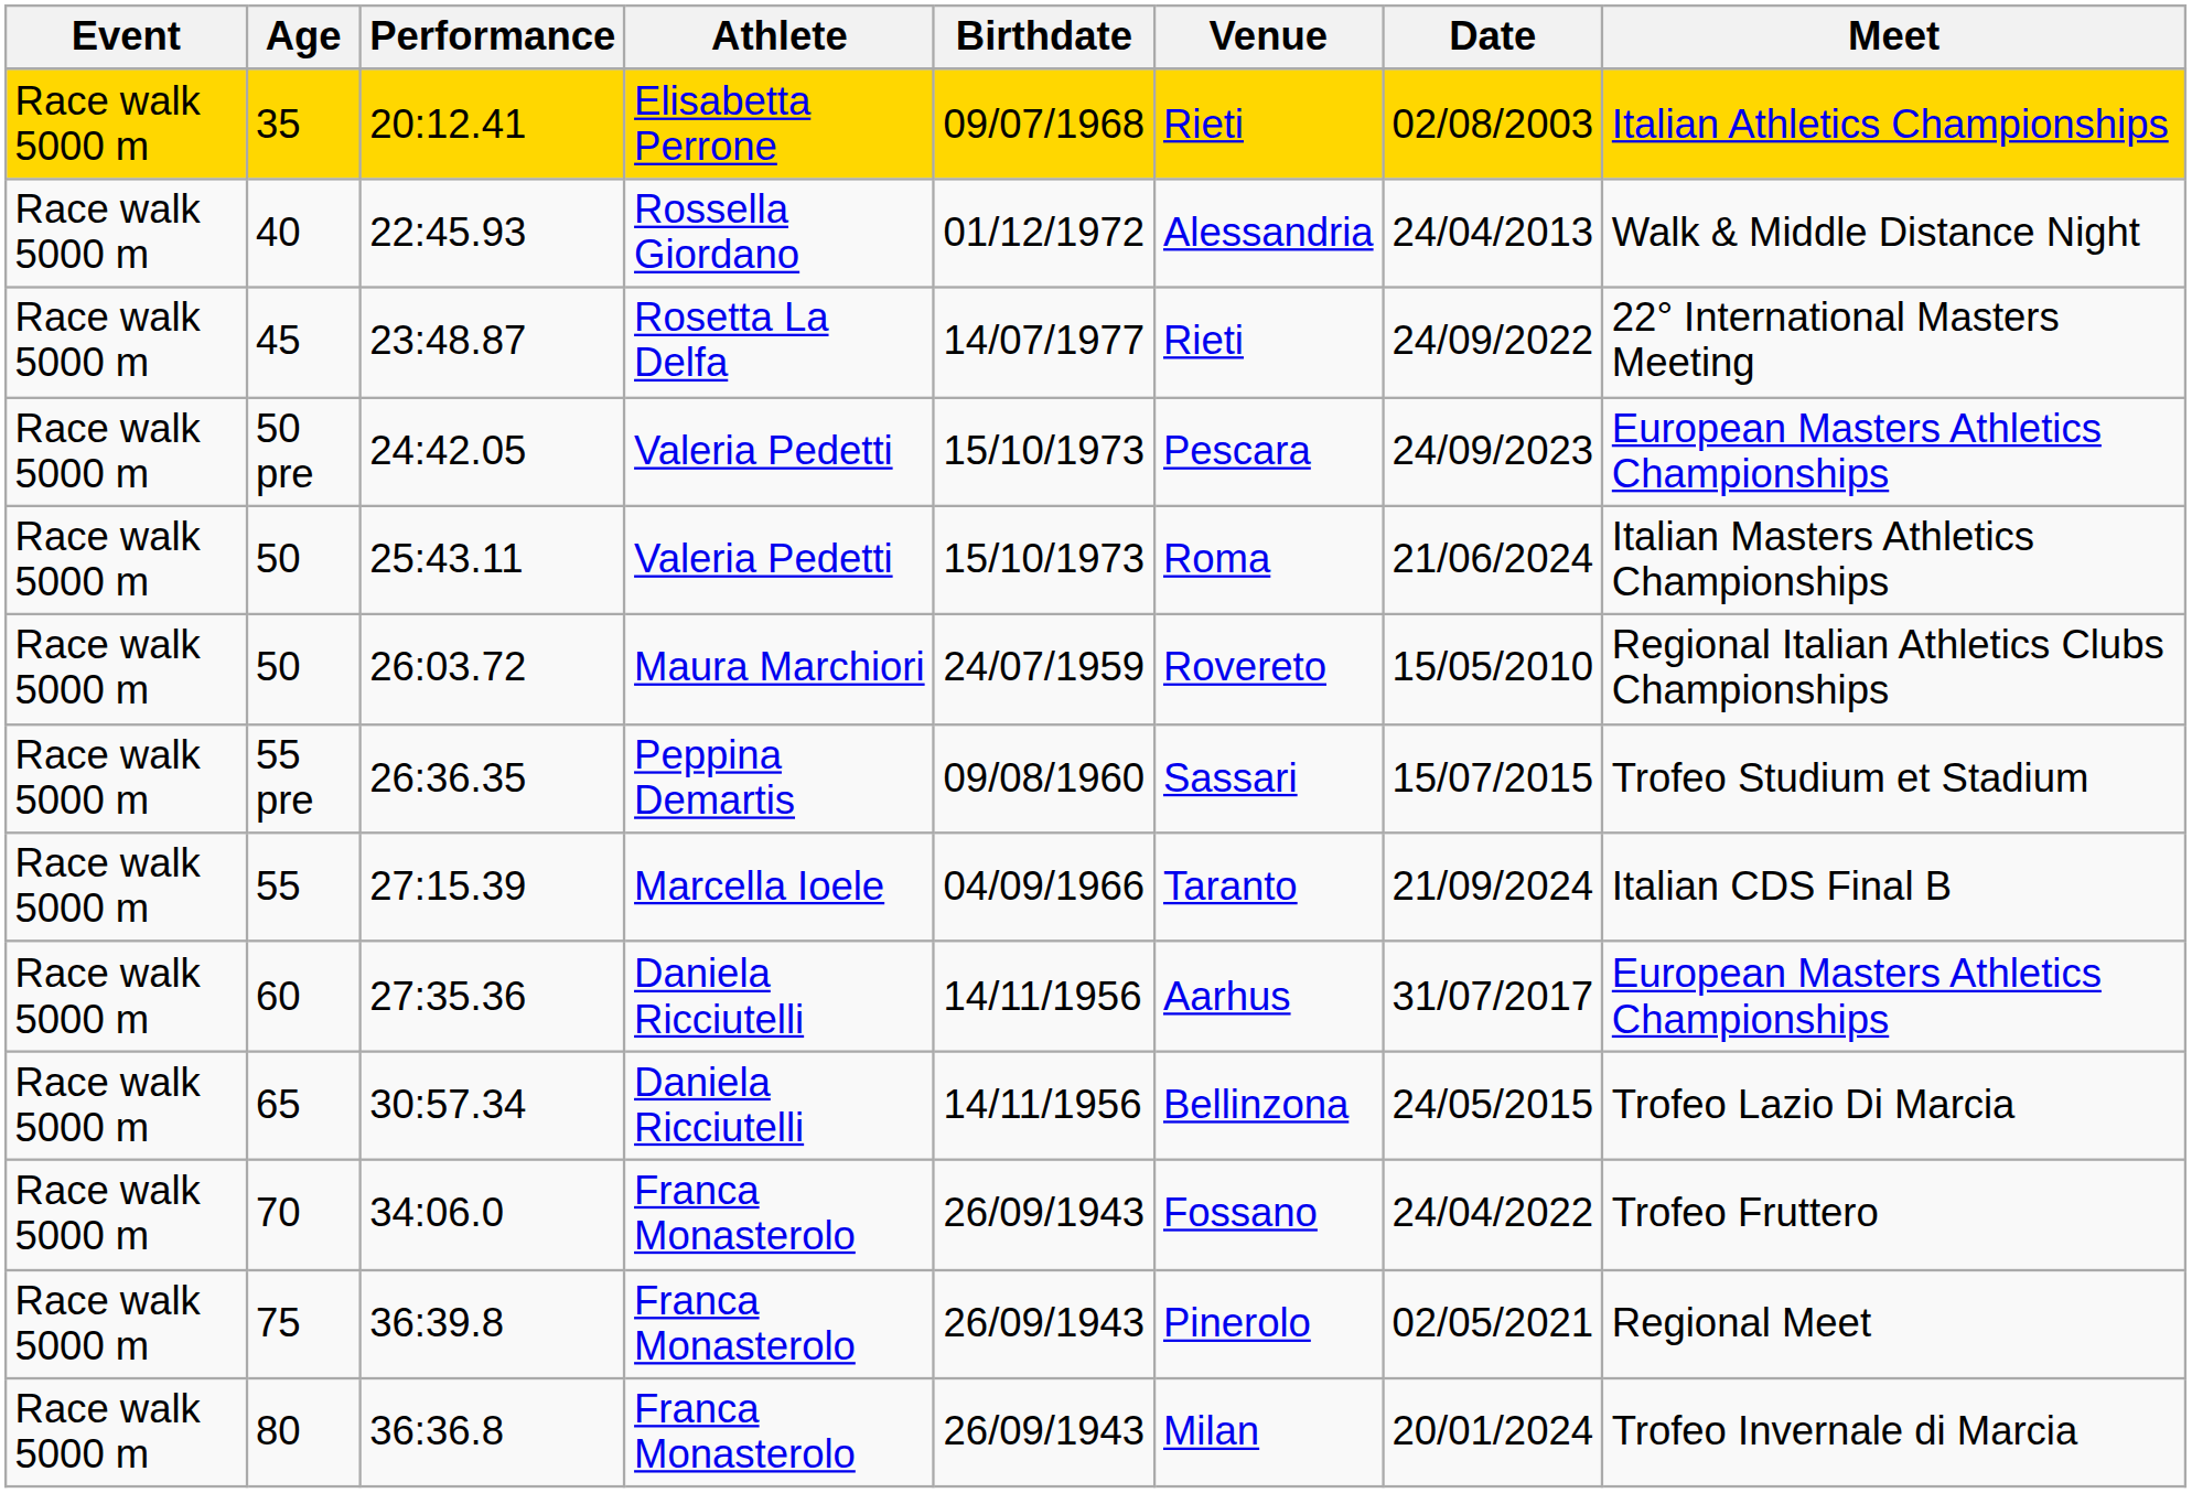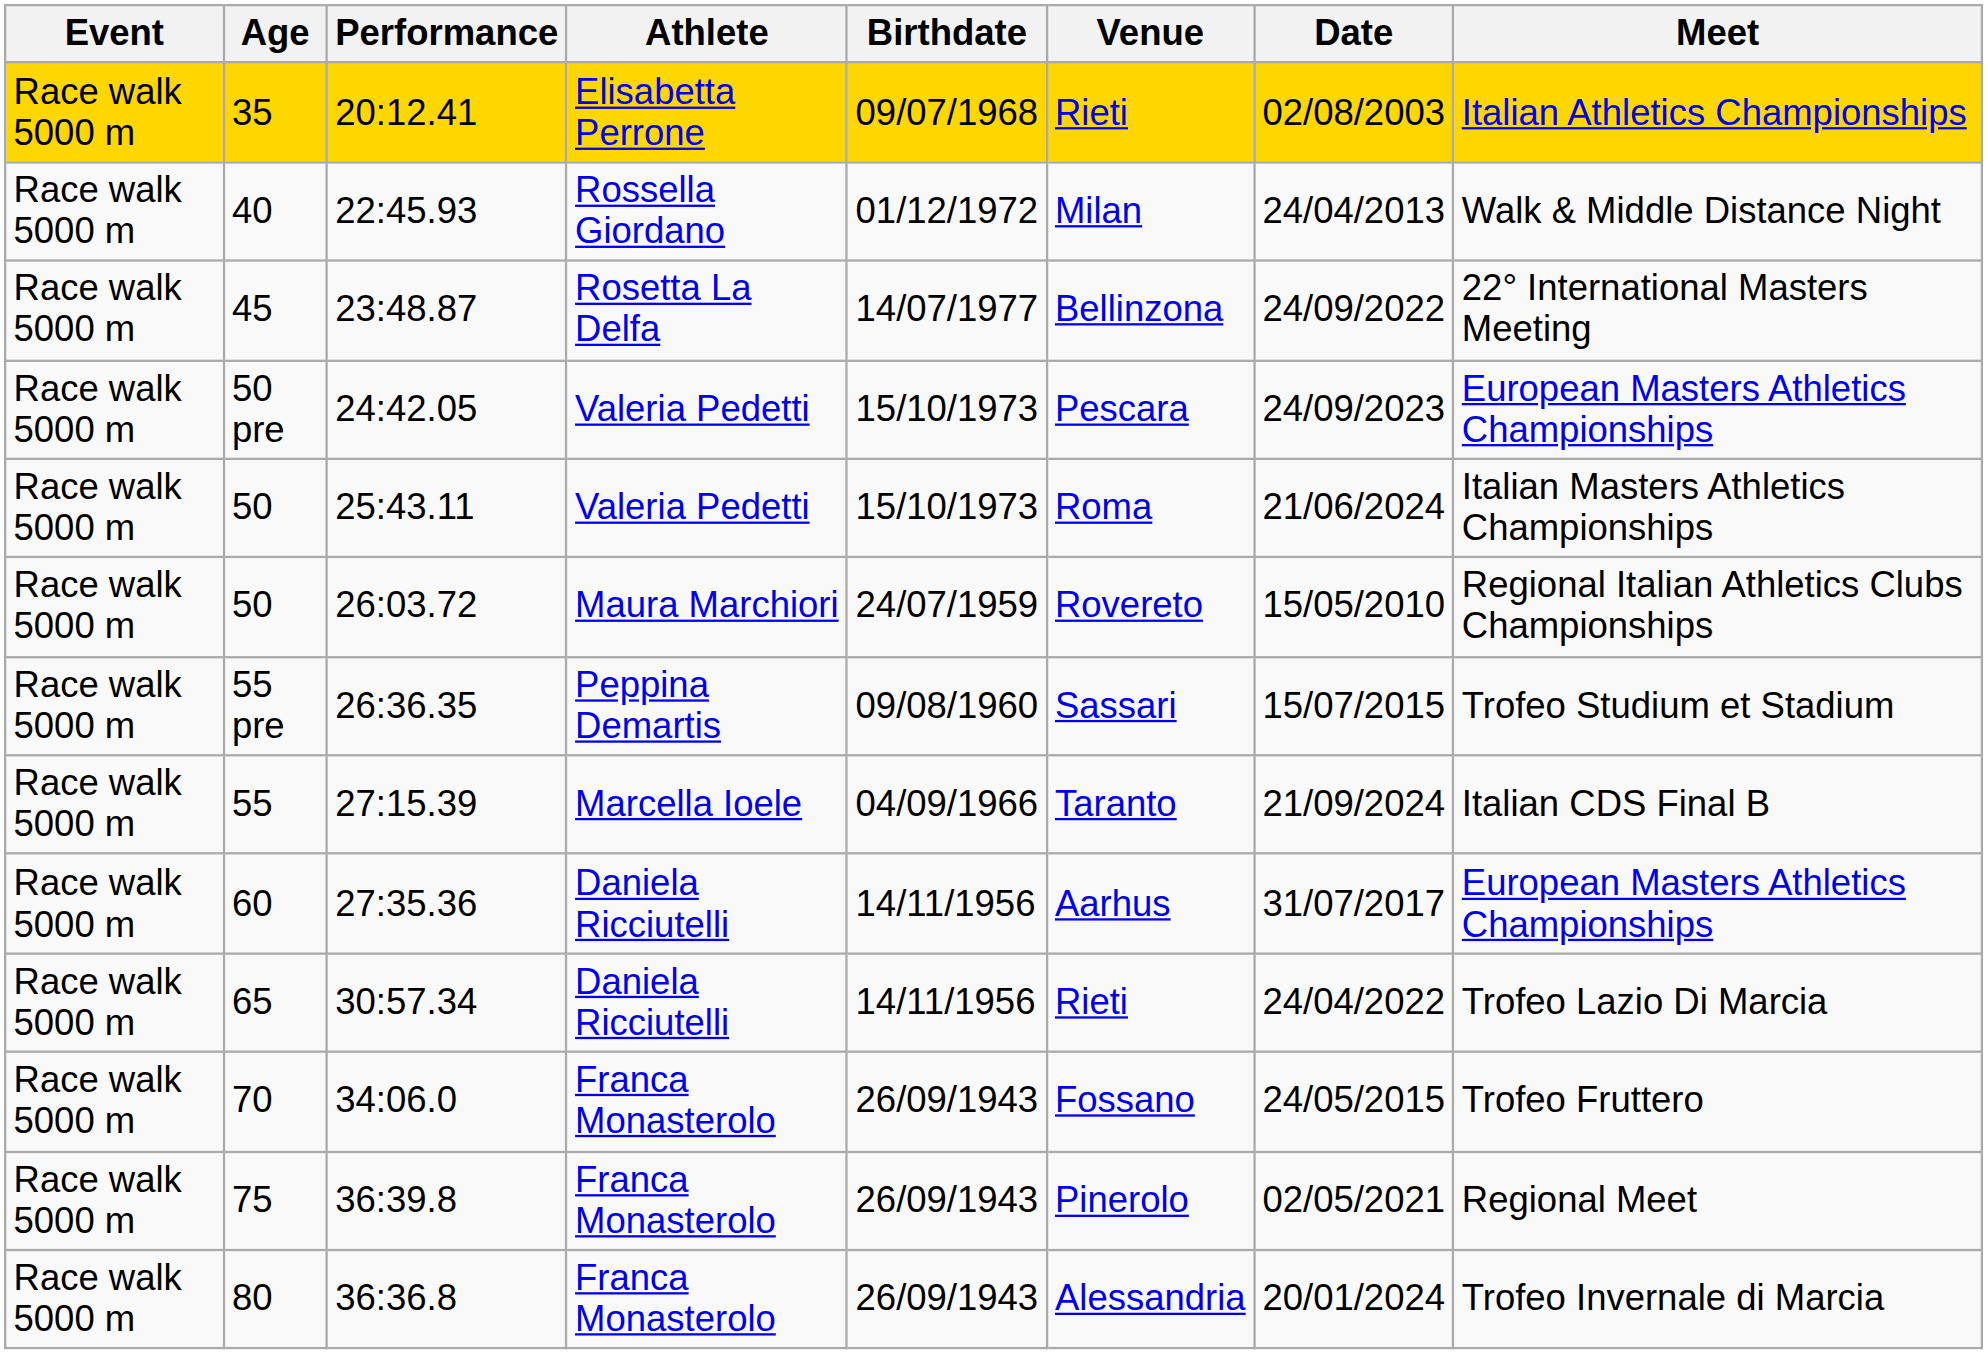22:45.93 | Venue: Alessandria -> Milan
23:48.87 | Venue: Rieti -> Bellinzona
30:57.34 | Venue: Bellinzona -> Rieti
30:57.34 | Date: 24/05/2015 -> 24/04/2022
34:06.0 | Date: 24/04/2022 -> 24/05/2015
36:36.8 | Venue: Milan -> Alessandria
